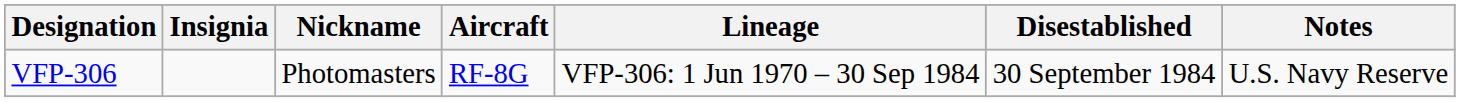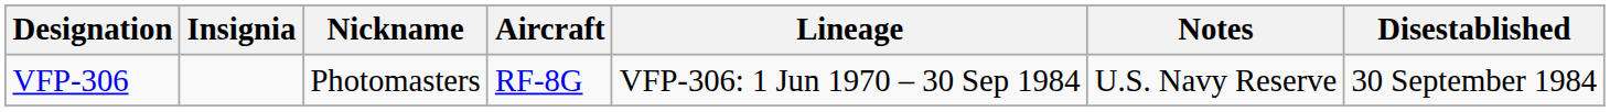columns swapped: Notes <-> Disestablished
